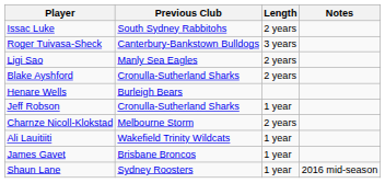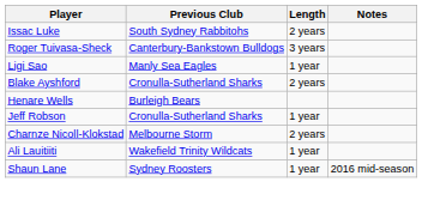Ligi Sao | Length: 2 years -> 1 year
- row: James Gavet | Brisbane Broncos | 1 year
